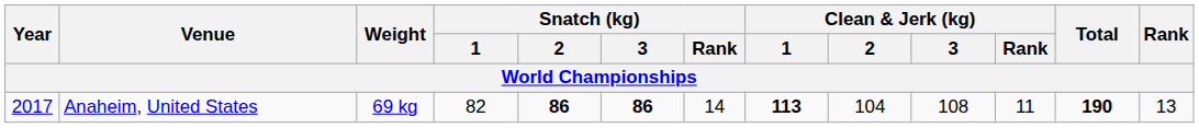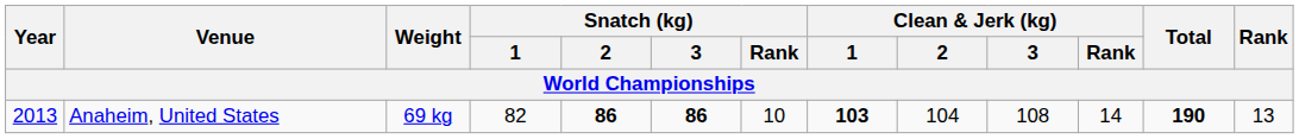Anaheim, United States | Year: 2017 -> 2013
Anaheim, United States | Snatch (kg) / Rank: 14 -> 10
Anaheim, United States | Clean & Jerk (kg) / 1: 113 -> 103
Anaheim, United States | Clean & Jerk (kg) / Rank: 11 -> 14
